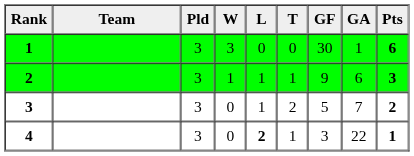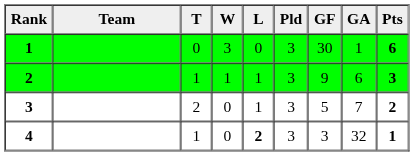columns swapped: Pld <-> T
4 | GA: 22 -> 32
